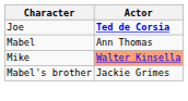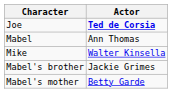Mike | Actor: lightsalmon background -> no background
+ row: Mabel's mother | Betty Garde
